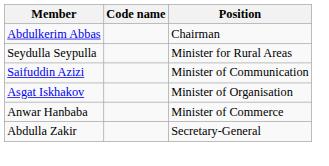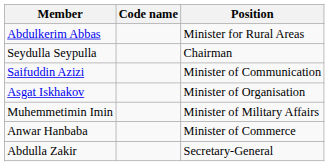Abdulkerim Abbas | Position: Chairman -> Minister for Rural Areas
Seydulla Seypulla | Position: Minister for Rural Areas -> Chairman
+ row: Muhemmetimin Imin | Minister of Military Affairs
